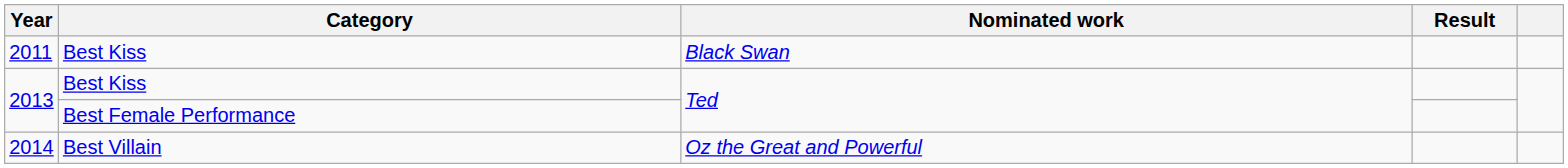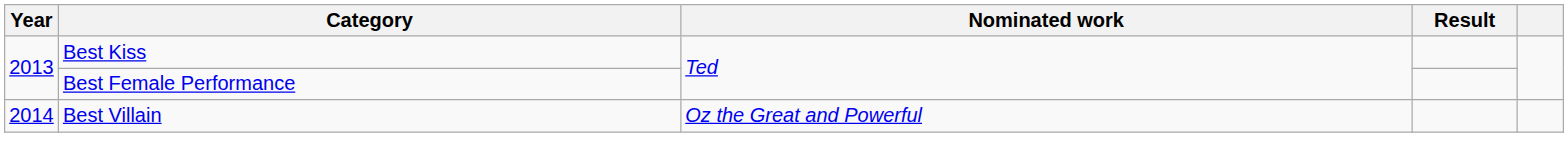- row: 2011 | Best Kiss | Black Swan
